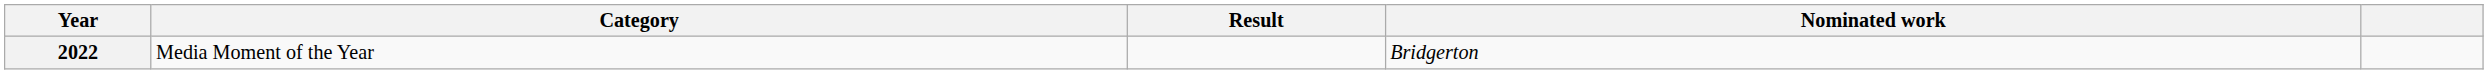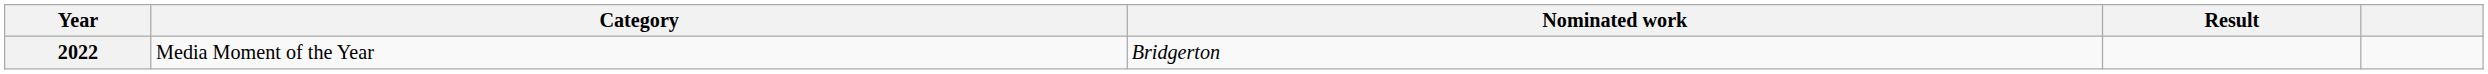columns swapped: Nominated work <-> Result
